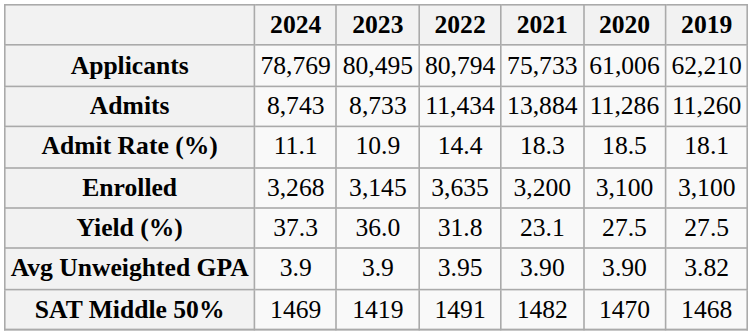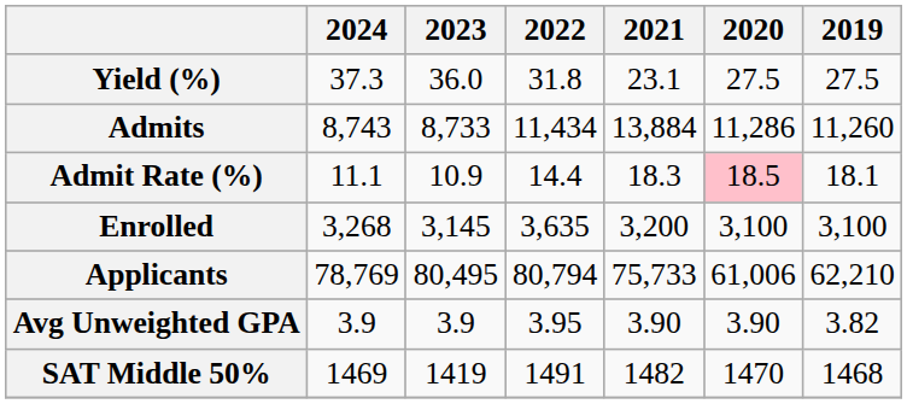rows swapped: Applicants <-> Yield (%)
Admit Rate (%) | 2020: no background -> pink background
